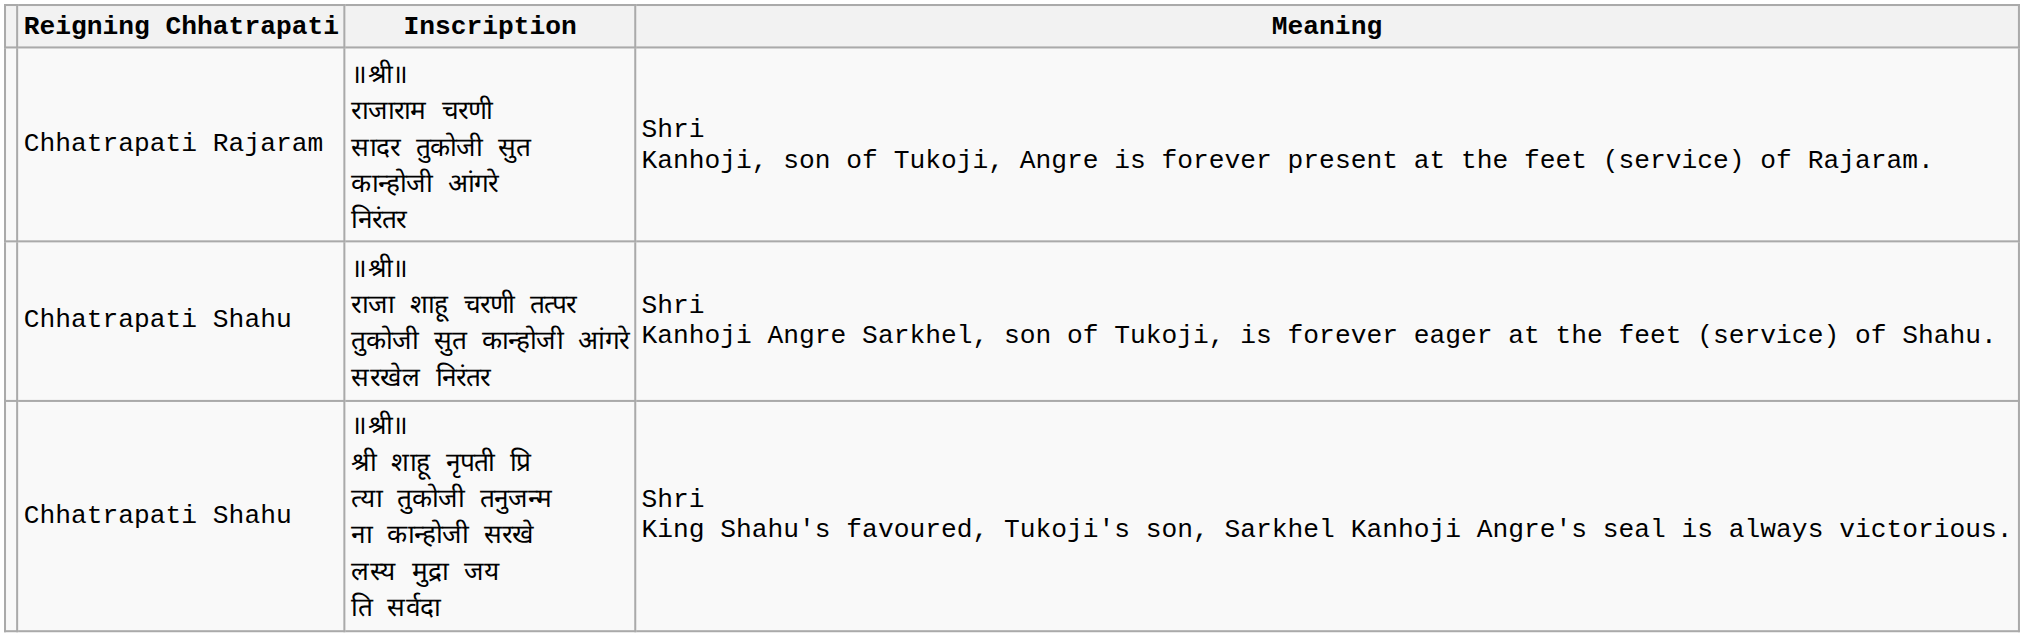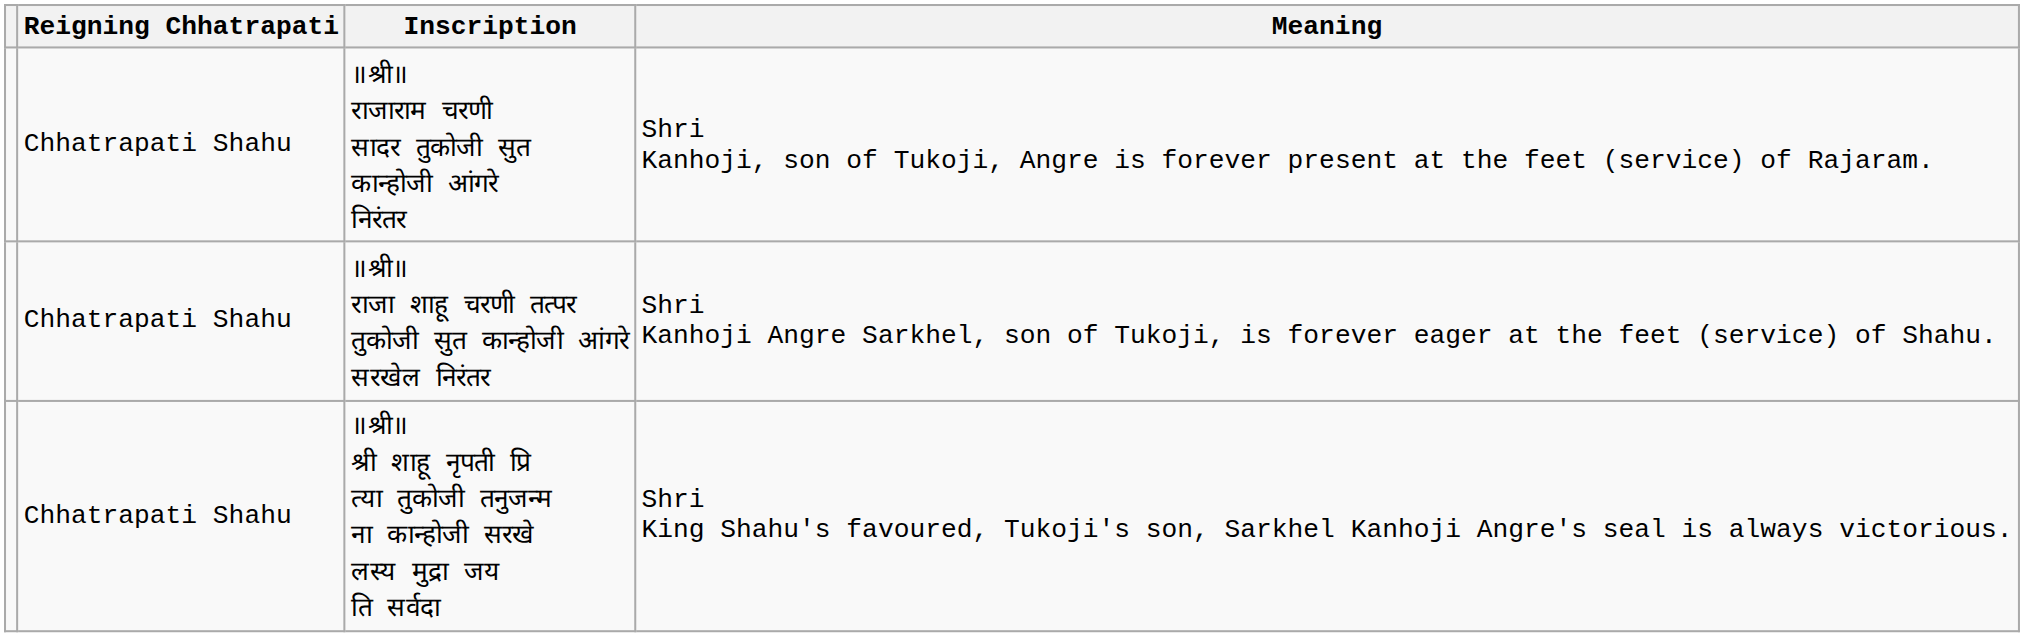॥श्री॥ राजाराम चरणी सादर तुकोजी सुत कान्होजी आंगरे निरंतर | Reigning Chhatrapati: Chhatrapati Rajaram -> Chhatrapati Shahu
